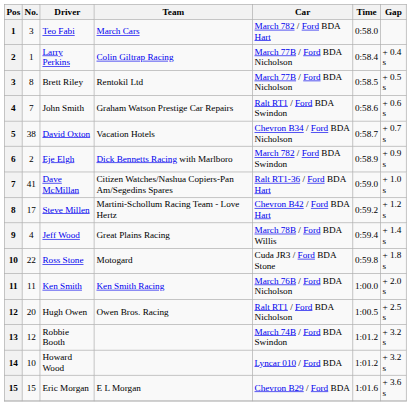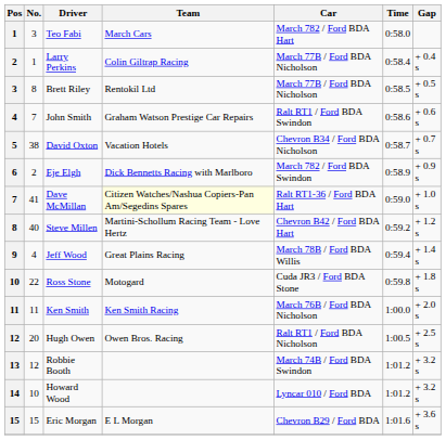Dave McMillan | Team: no background -> lightyellow background
Steve Millen | No.: 17 -> 40
